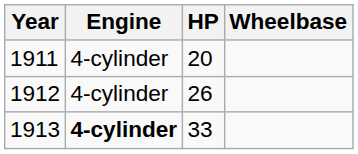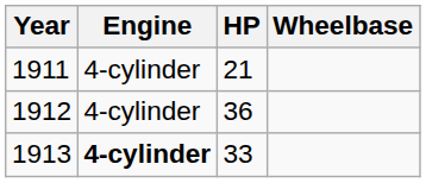1911 | HP: 20 -> 21
1912 | HP: 26 -> 36
